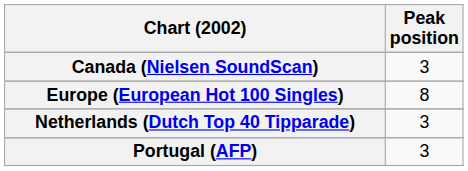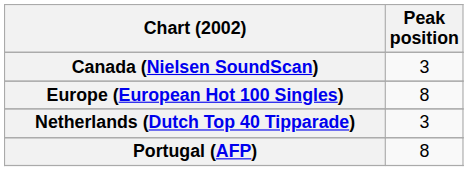Portugal (AFP) | Peak position: 3 -> 8
